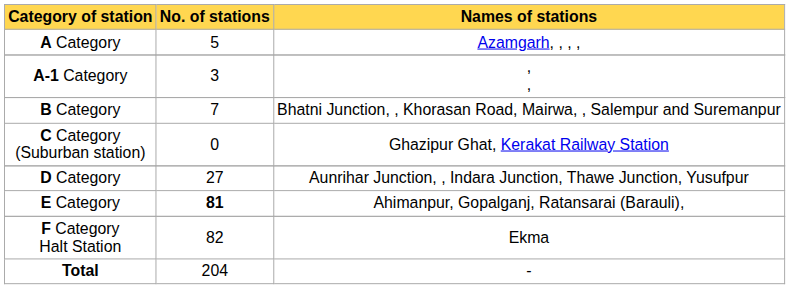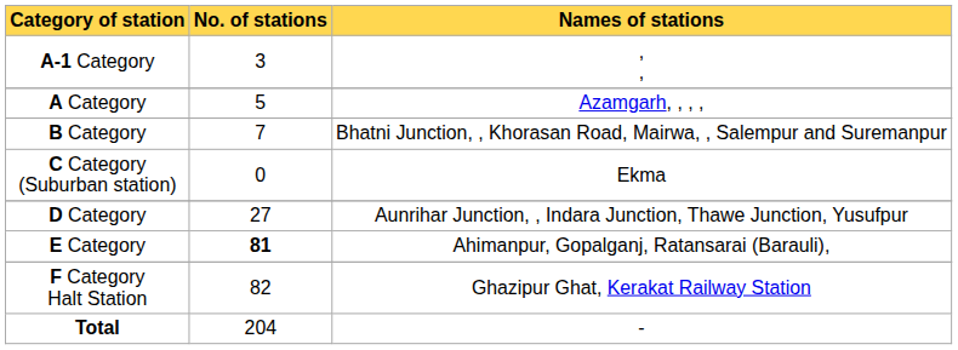rows swapped: A-1 Category <-> A Category
C Category (Suburban station) | Names of stations: Ghazipur Ghat, Kerakat Railway Station -> Ekma
F Category Halt Station | Names of stations: Ekma -> Ghazipur Ghat, Kerakat Railway Station
